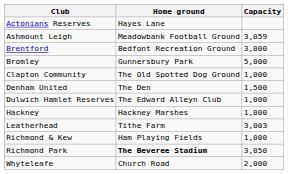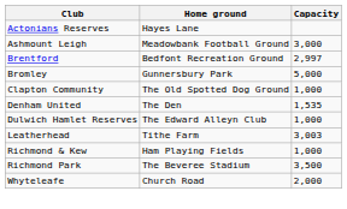Ashmount Leigh | Capacity: 3,059 -> 3,000
Brentford | Capacity: 3,000 -> 2,997
Denham United | Capacity: 1,500 -> 1,535
- row: Hackney | Hackney Marshes | 1,000
Richmond Park | Home ground: bold -> normal
Richmond Park | Capacity: 3,050 -> 3,500
